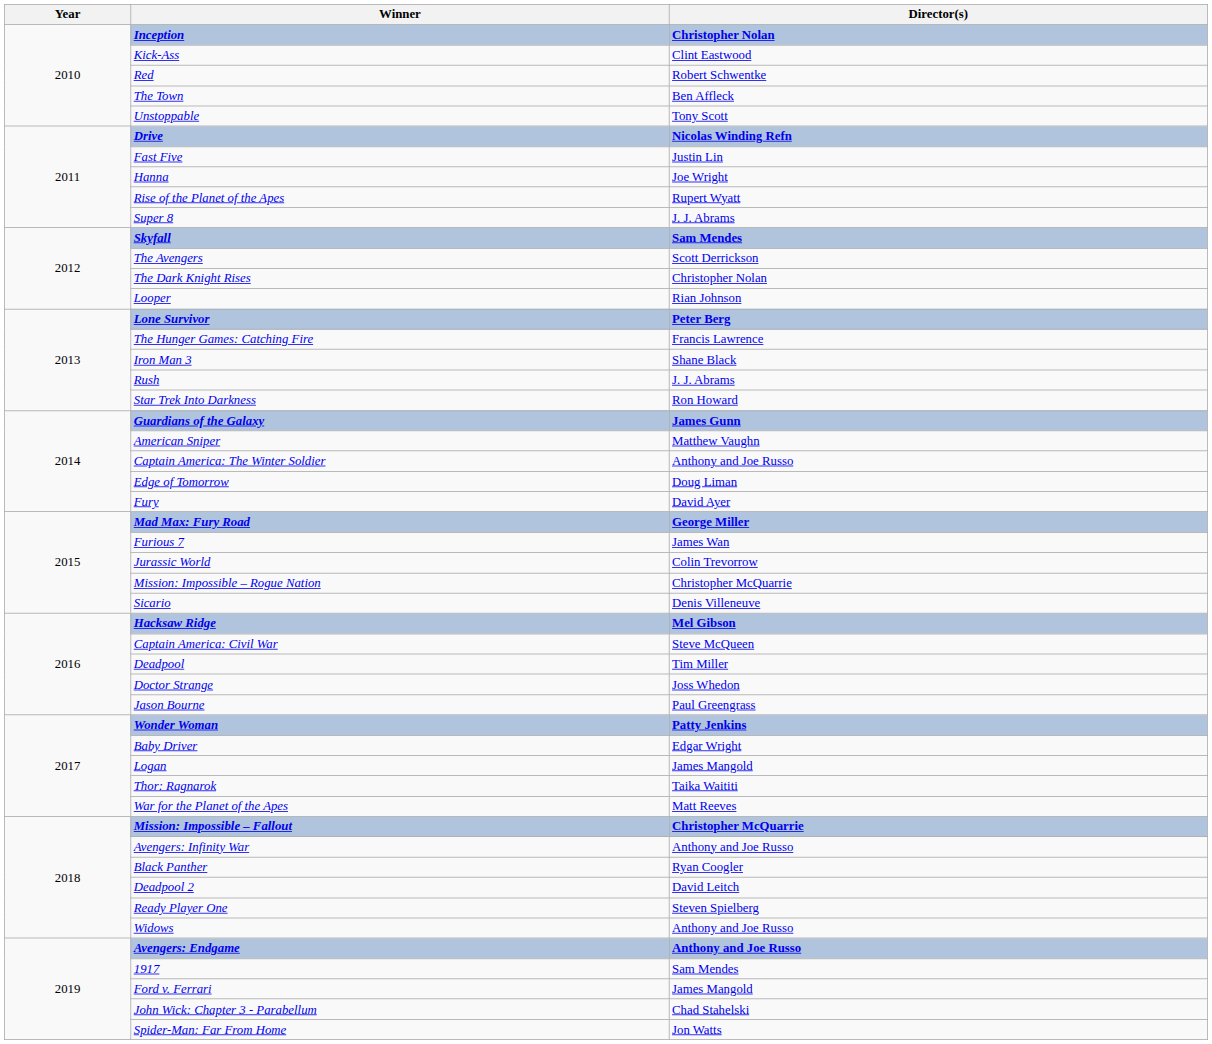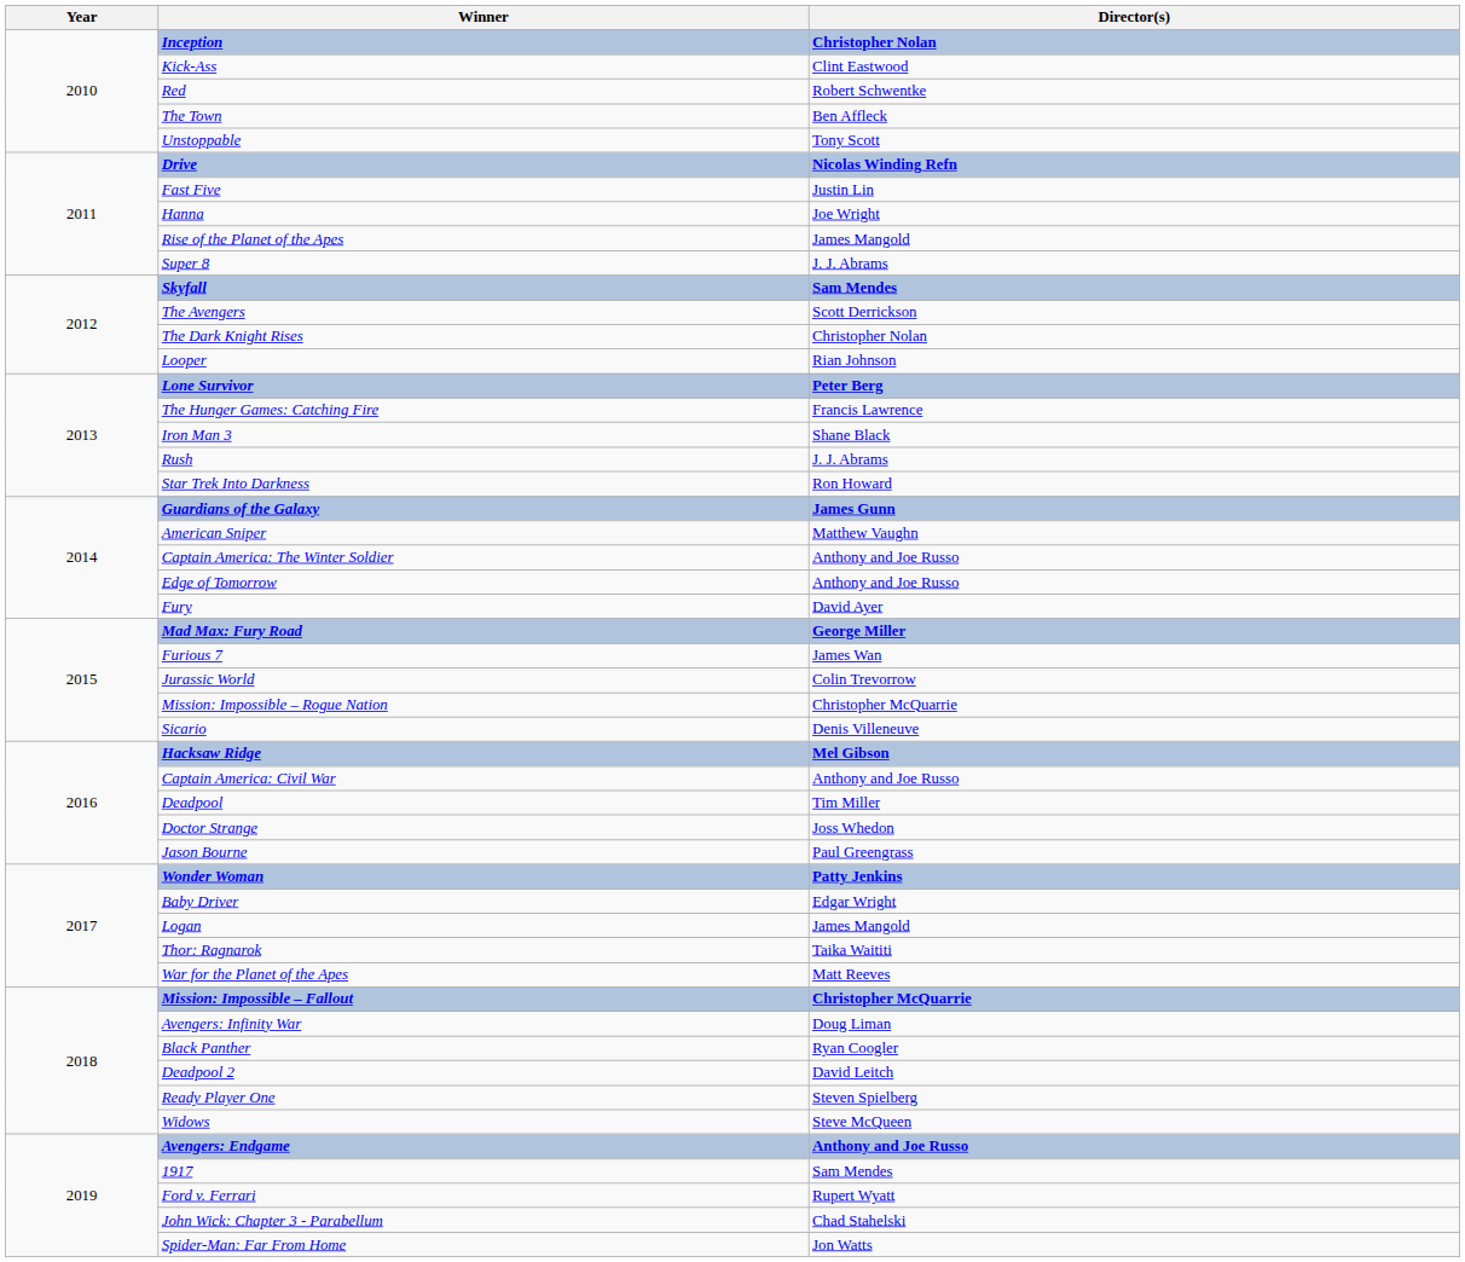Rise of the Planet of the Apes | Director(s): Rupert Wyatt -> James Mangold
Edge of Tomorrow | Director(s): Doug Liman -> Anthony and Joe Russo
Captain America: Civil War | Director(s): Steve McQueen -> Anthony and Joe Russo
Avengers: Infinity War | Director(s): Anthony and Joe Russo -> Doug Liman
Widows | Director(s): Anthony and Joe Russo -> Steve McQueen
Ford v. Ferrari | Director(s): James Mangold -> Rupert Wyatt
